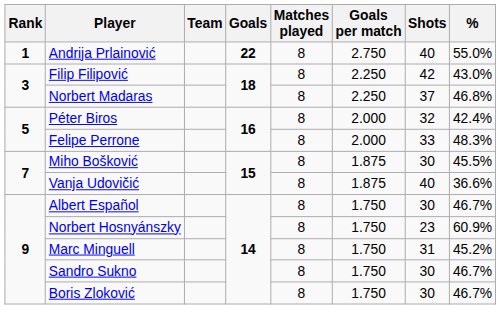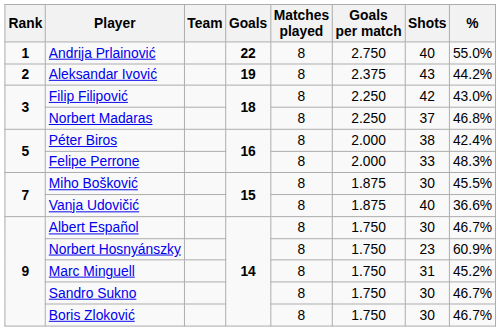+ row: 2 | Aleksandar Ivović | 19 | 8 | 2.375 | 43 | 44.2%
Péter Biros | Shots: 32 -> 38
